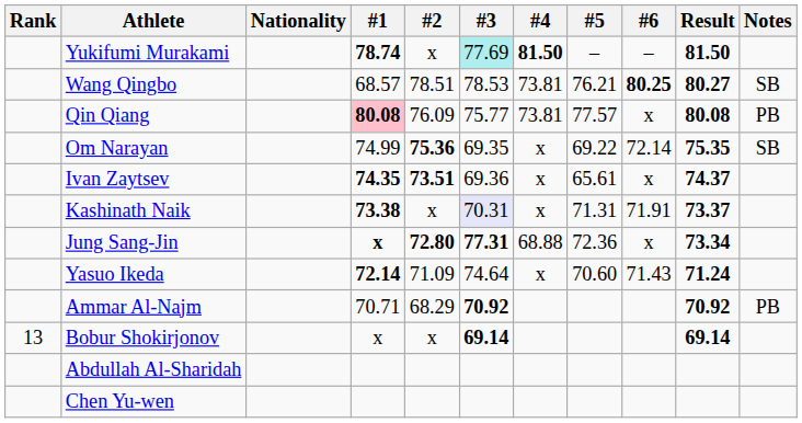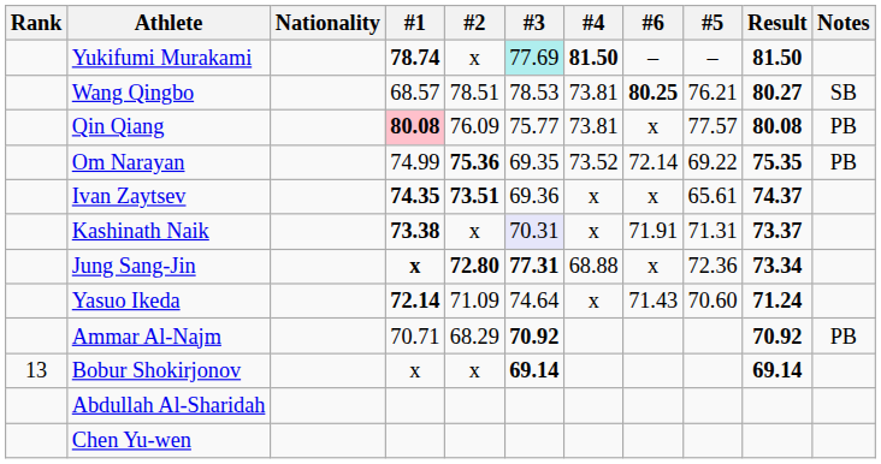columns swapped: #5 <-> #6
Om Narayan | #4: x -> 73.52
Om Narayan | Notes: SB -> PB
